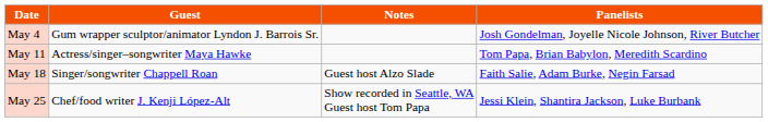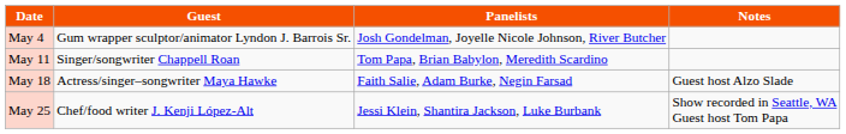columns swapped: Panelists <-> Notes
May 11 | Guest: Actress/singer–songwriter Maya Hawke -> Singer/songwriter Chappell Roan
May 18 | Guest: Singer/songwriter Chappell Roan -> Actress/singer–songwriter Maya Hawke
